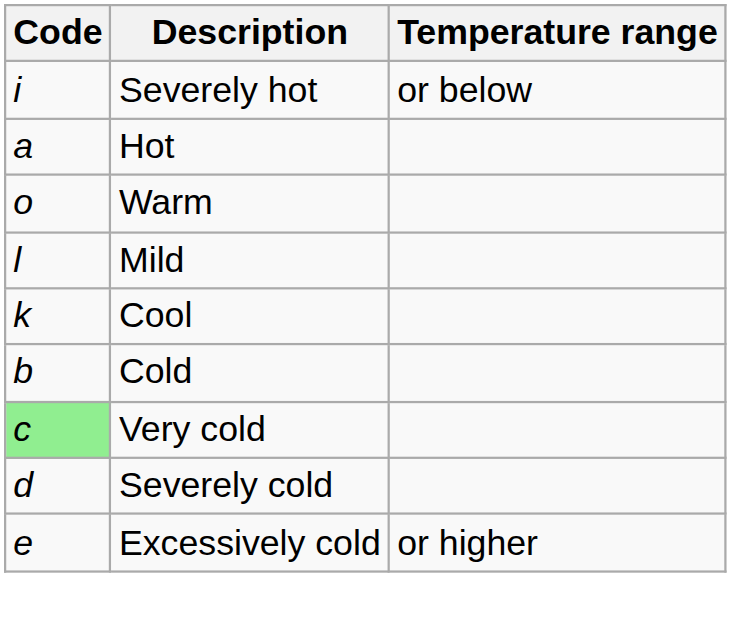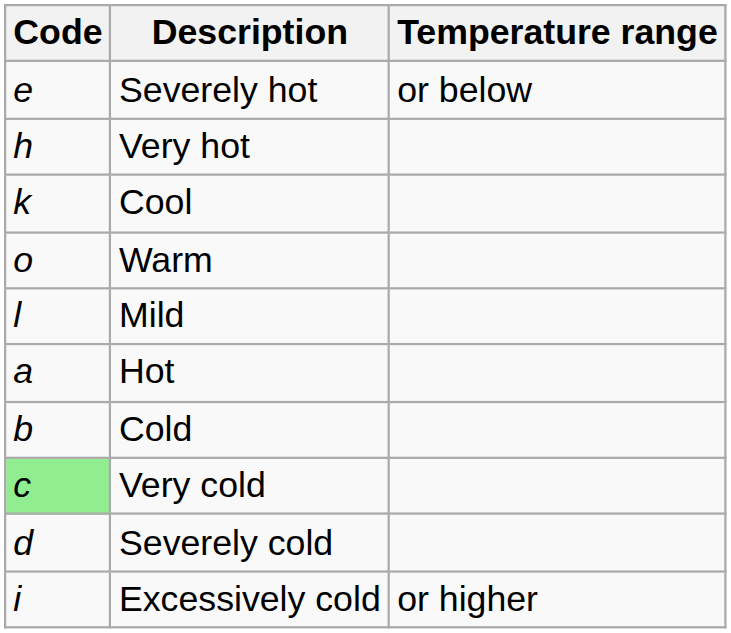Severely hot | Code: i -> e
+ row: h | Very hot
rows swapped: Hot <-> Cool
Excessively cold | Code: e -> i
